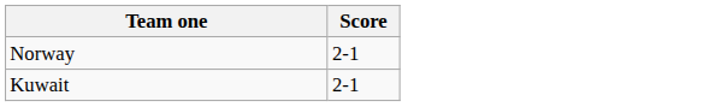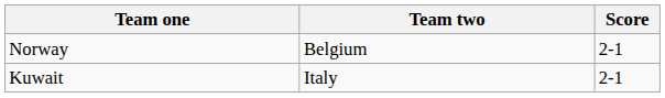+ column: Team two | Belgium | Italy
